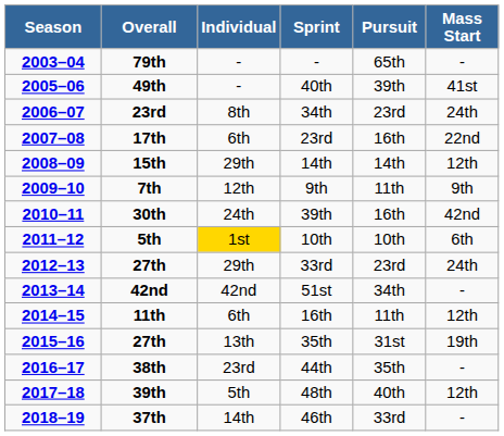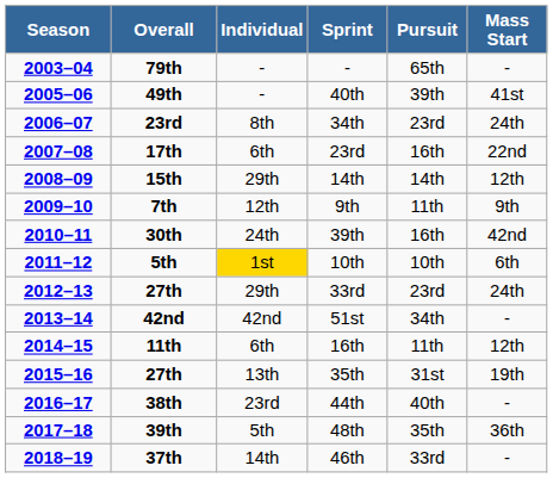44th | Pursuit: 35th -> 40th
48th | Pursuit: 40th -> 35th
48th | Mass Start: 12th -> 36th
